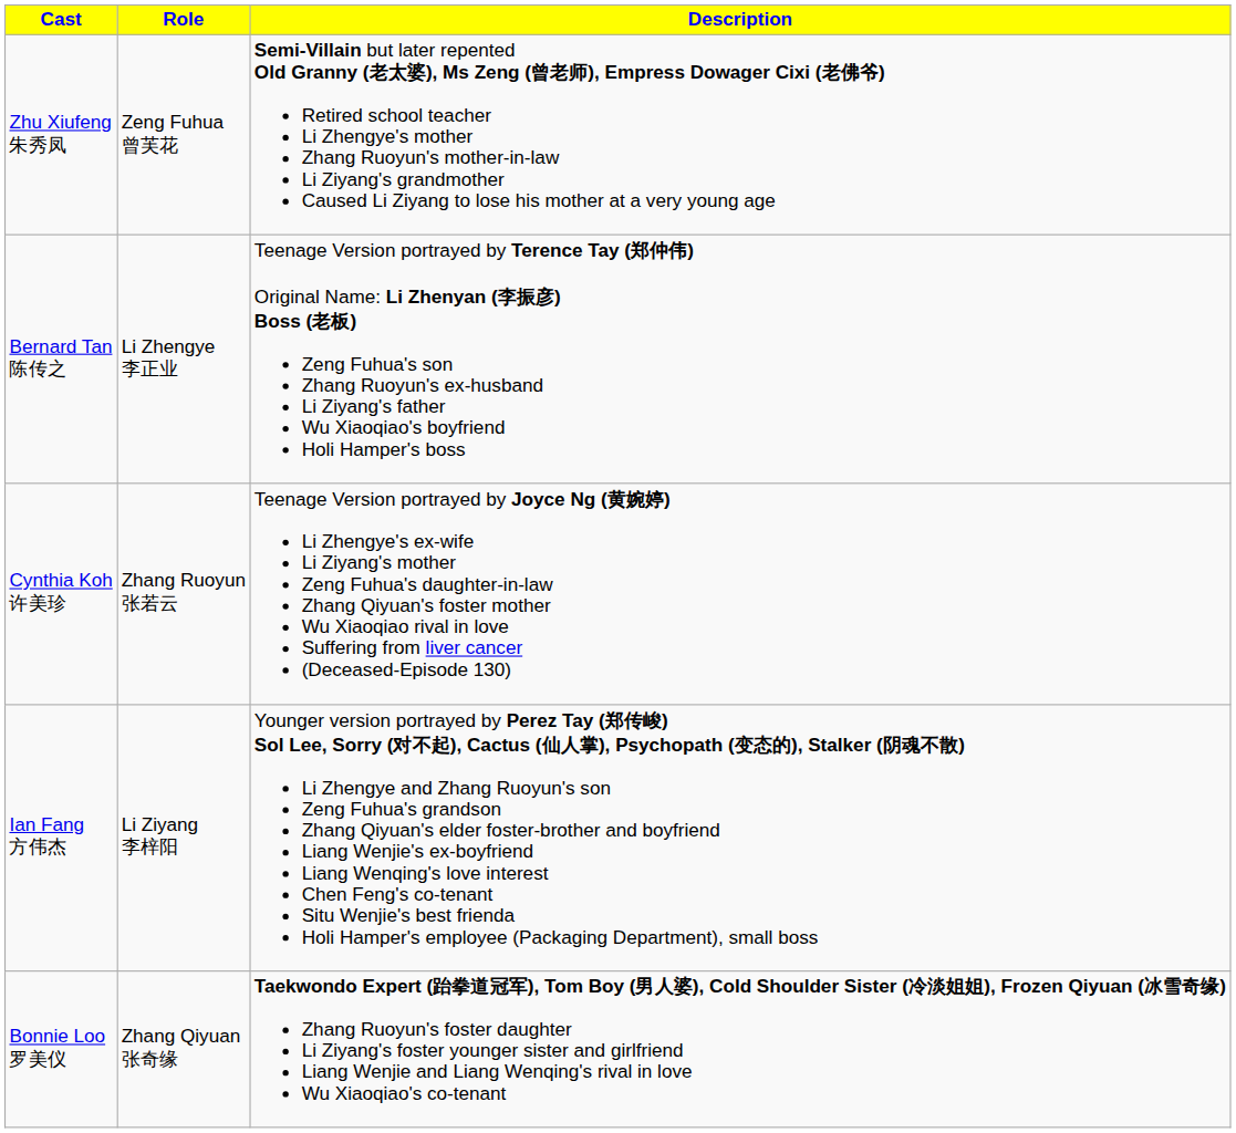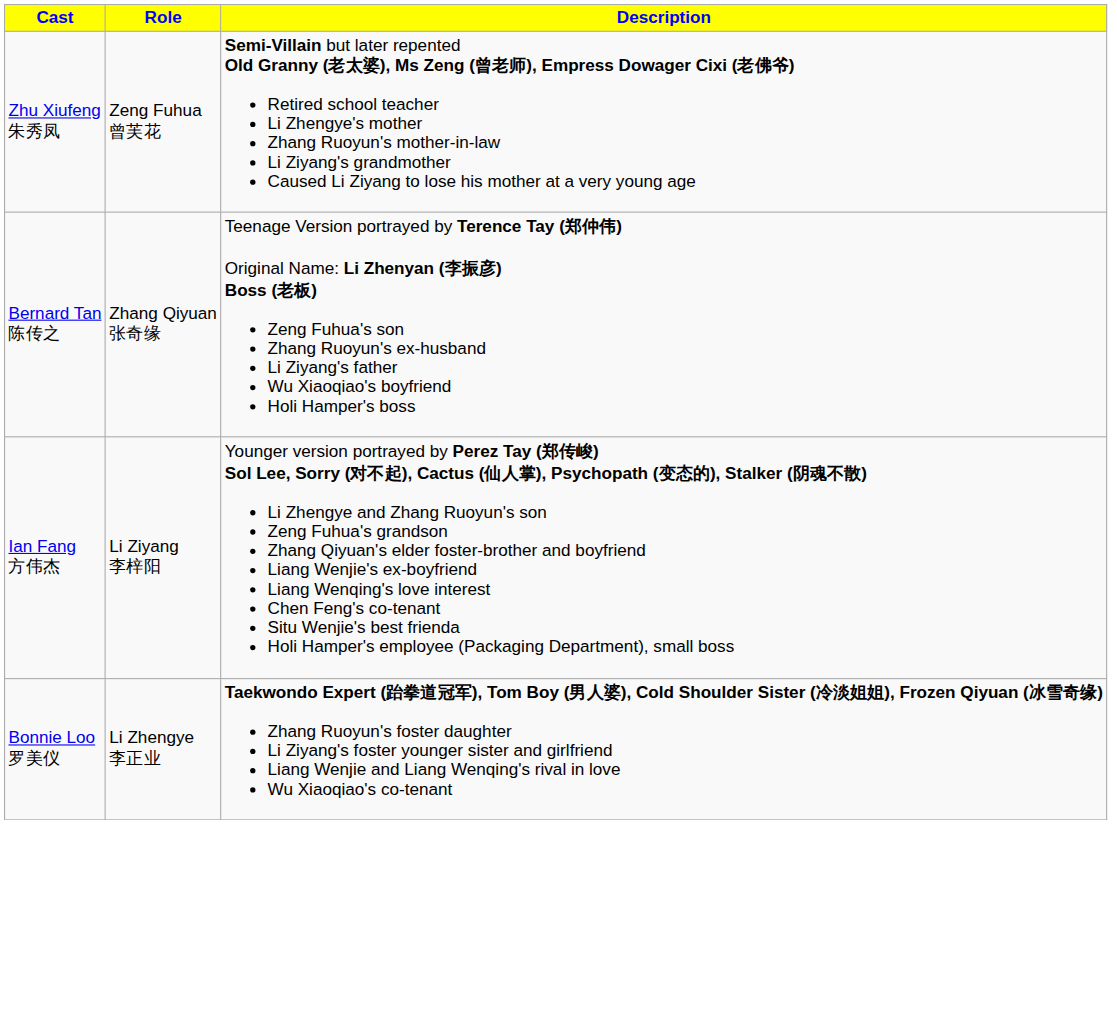Bernard Tan 陈传之 | Role: Li Zhengye 李正业 -> Zhang Qiyuan 张奇缘
- row: Cynthia Koh 许美珍 | Zhang Ruoyun 张若云 | Teenage Version portrayed by Joyce Ng (黄婉婷) Li Zhengye's ex-wife Li Ziyang's mother Zeng Fuhua's daughter-in-law Zhang Qiyuan's foster mother Wu Xiaoqiao rival in love Suffering from liver cancer (Deceased-Episode 130)
Bonnie Loo 罗美仪 | Role: Zhang Qiyuan 张奇缘 -> Li Zhengye 李正业
